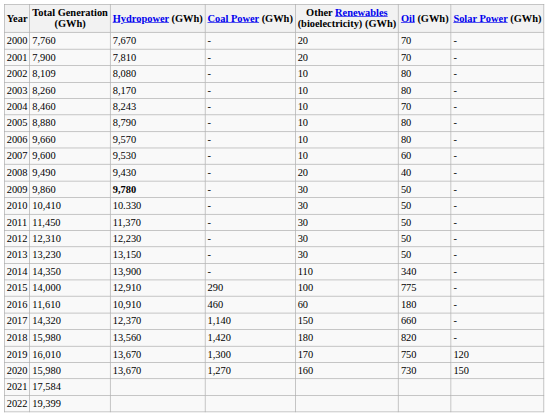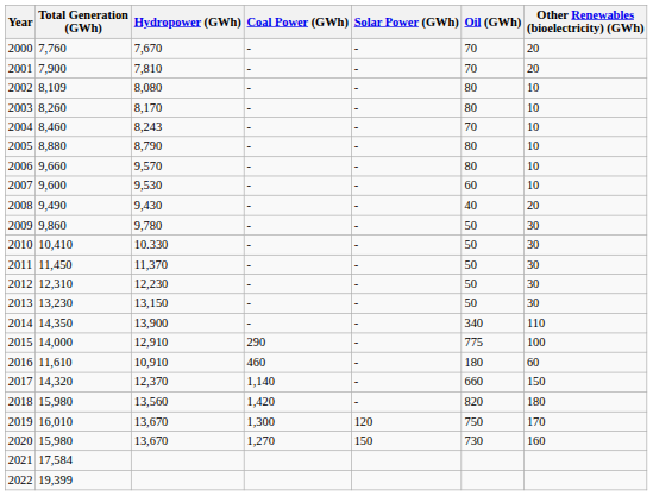columns swapped: Solar Power (GWh) <-> Other Renewables (bioelectricity) (GWh)
2009 | Hydropower (GWh): bold -> normal
